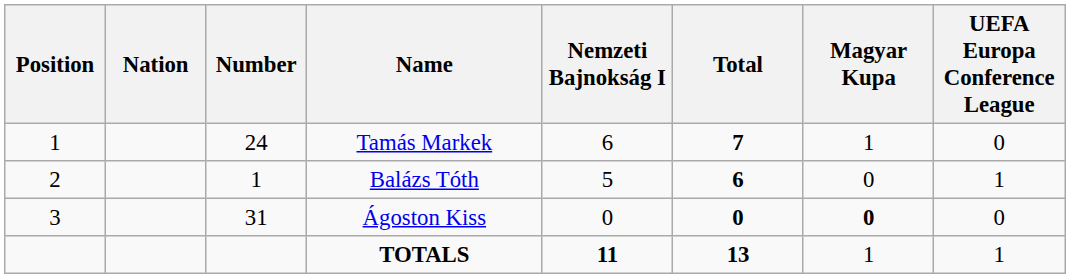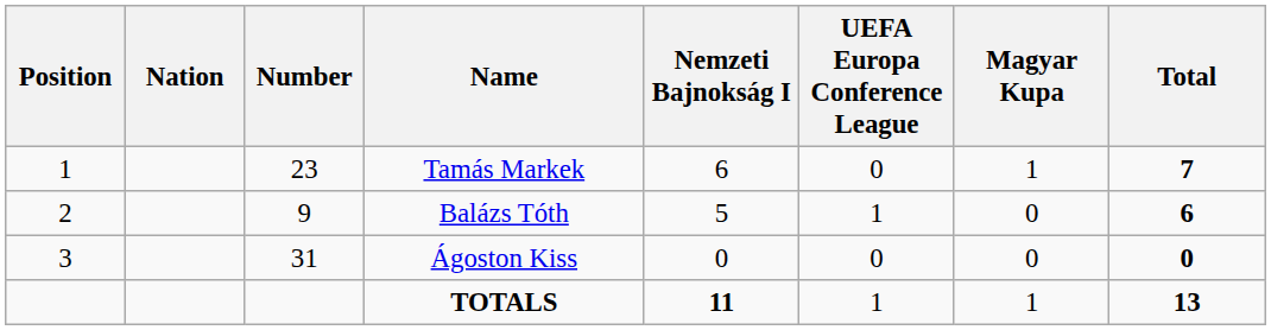columns swapped: UEFA Europa Conference League <-> Total
Tamás Markek | Number: 24 -> 23
Balázs Tóth | Number: 1 -> 9
Ágoston Kiss | Magyar Kupa: bold -> normal
